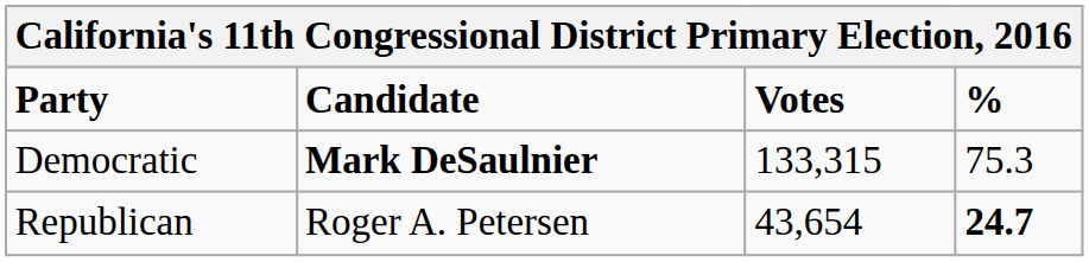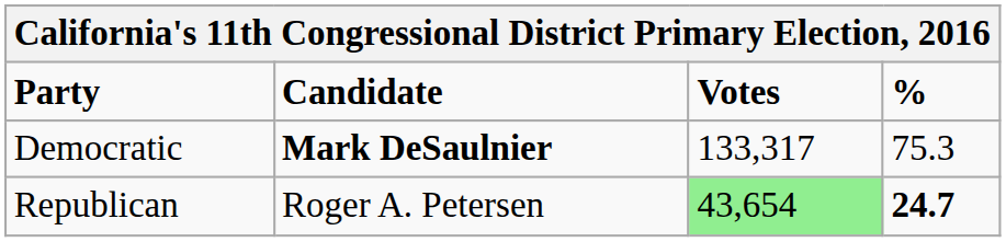Democratic | Votes: 133,315 -> 133,317
Republican | Votes: no background -> lightgreen background
